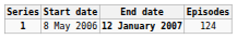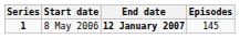8 May 2006 | Episodes: 124 -> 145
